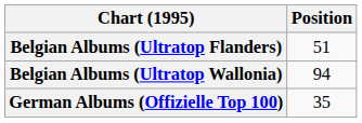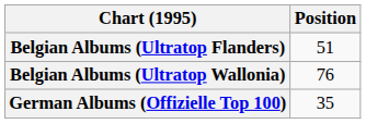Belgian Albums (Ultratop Wallonia) | Position: 94 -> 76
